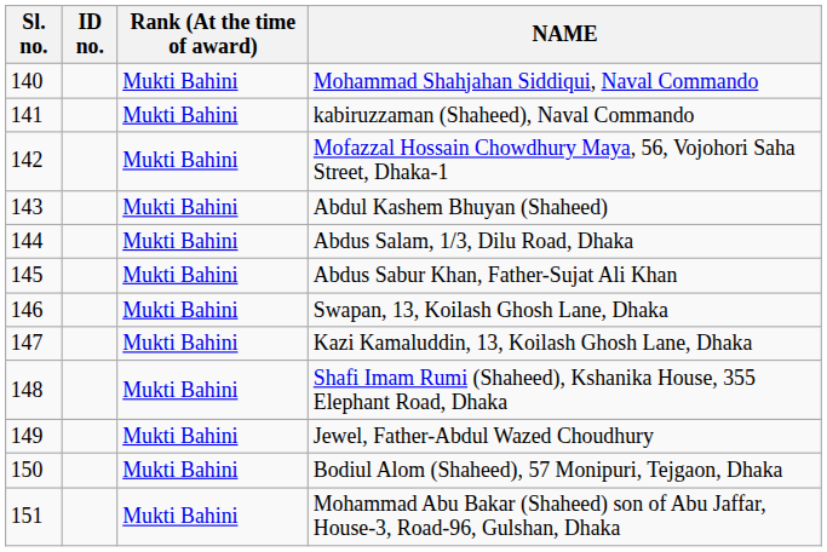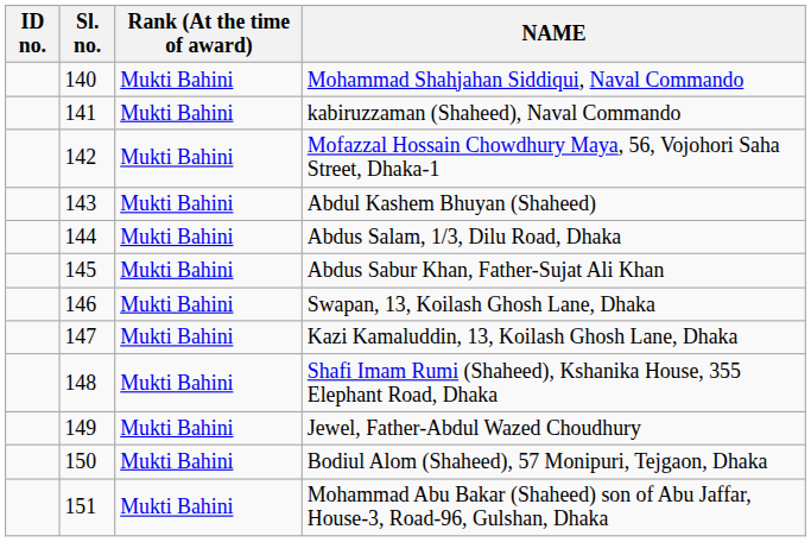columns swapped: Sl. no. <-> ID no.
